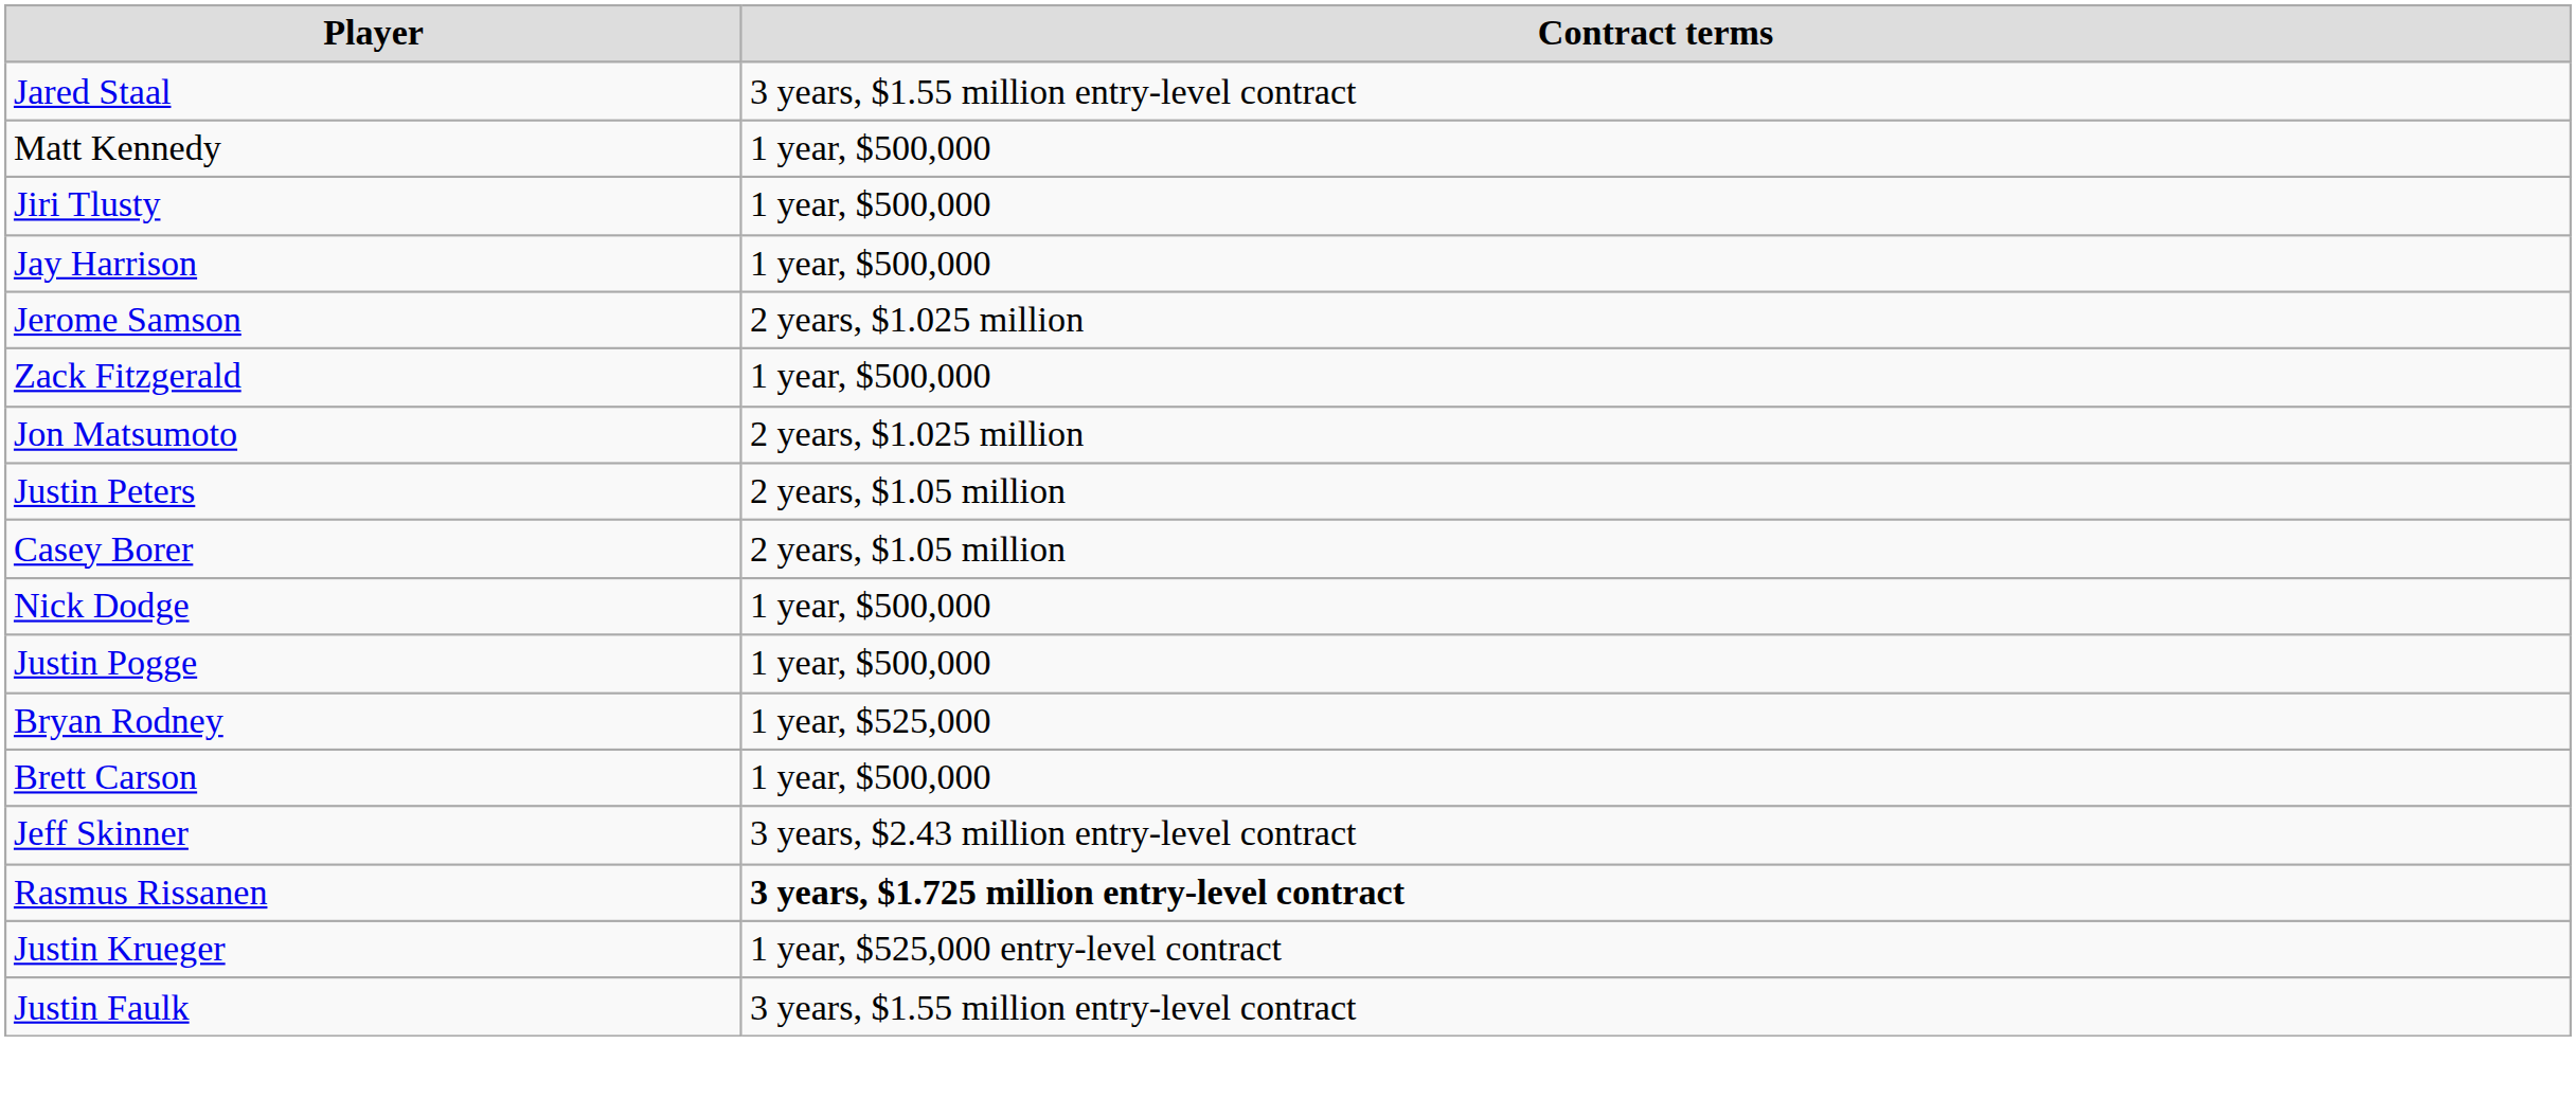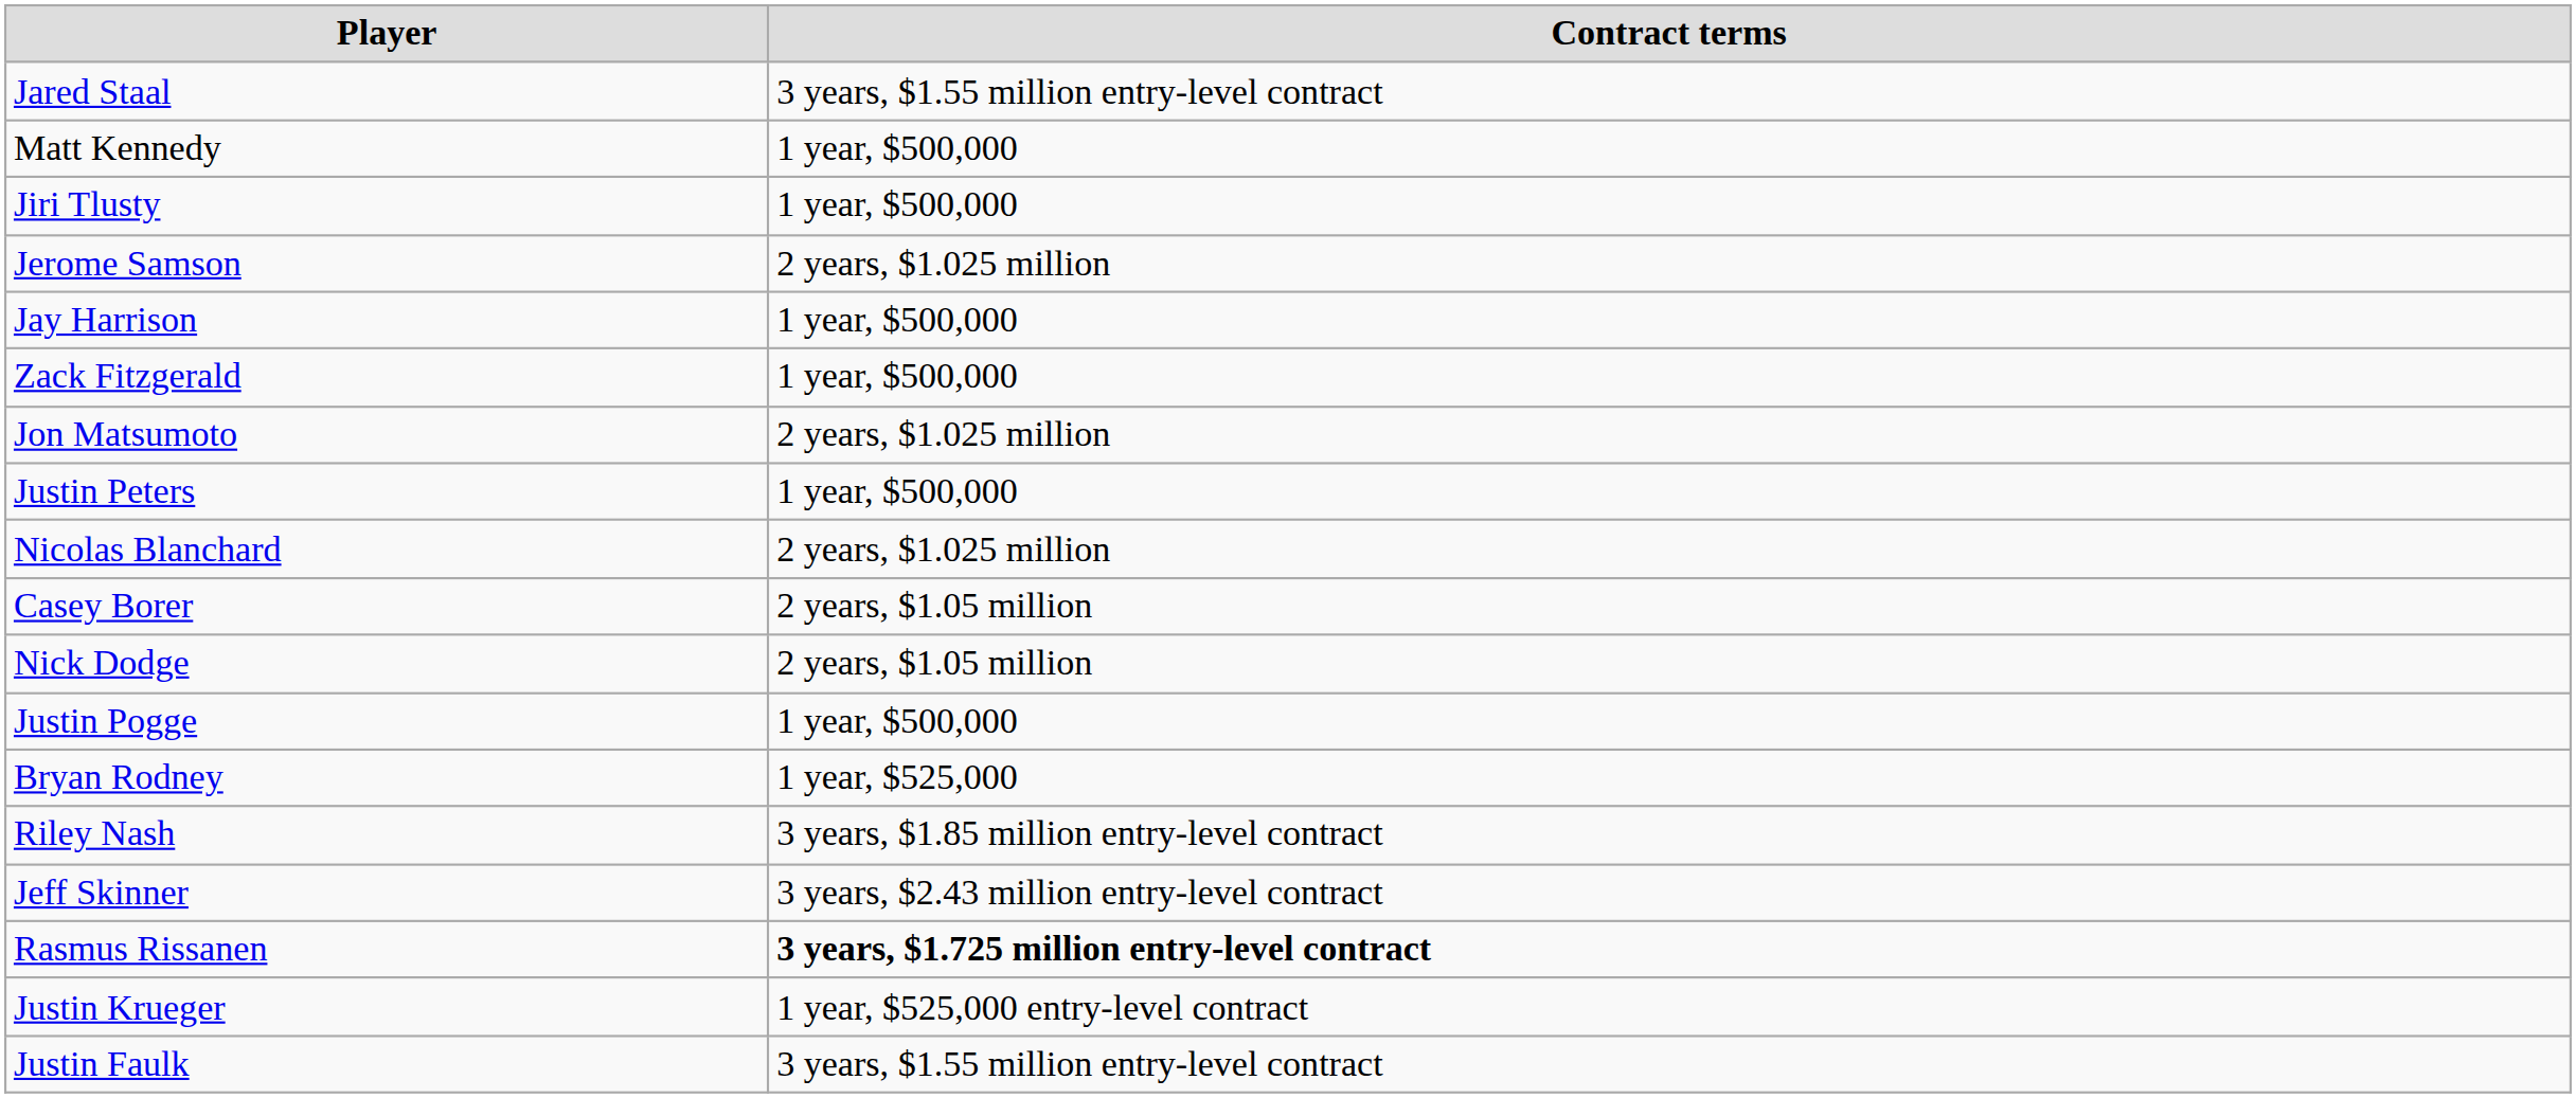rows swapped: Jay Harrison <-> Jerome Samson
Justin Peters | Contract terms: 2 years, $1.05 million -> 1 year, $500,000
+ row: Nicolas Blanchard | 2 years, $1.025 million
Nick Dodge | Contract terms: 1 year, $500,000 -> 2 years, $1.05 million
+ row: Riley Nash | 3 years, $1.85 million entry-level contract
- row: Brett Carson | 1 year, $500,000
